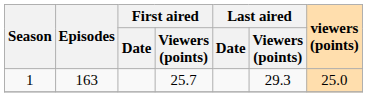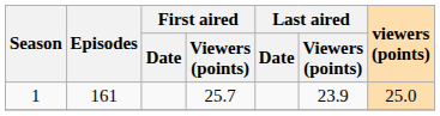1 | Episodes: 163 -> 161
1 | Last aired / Viewers (points): 29.3 -> 23.9
